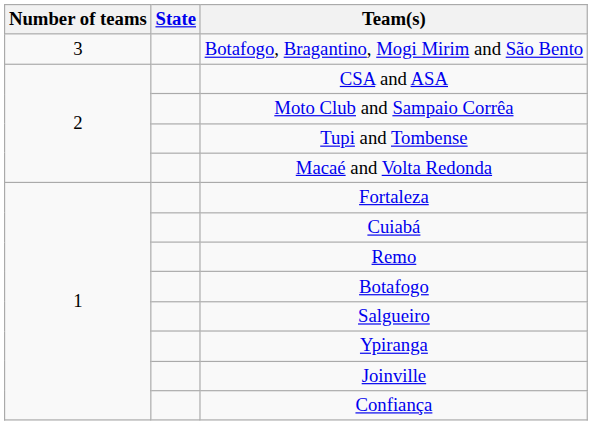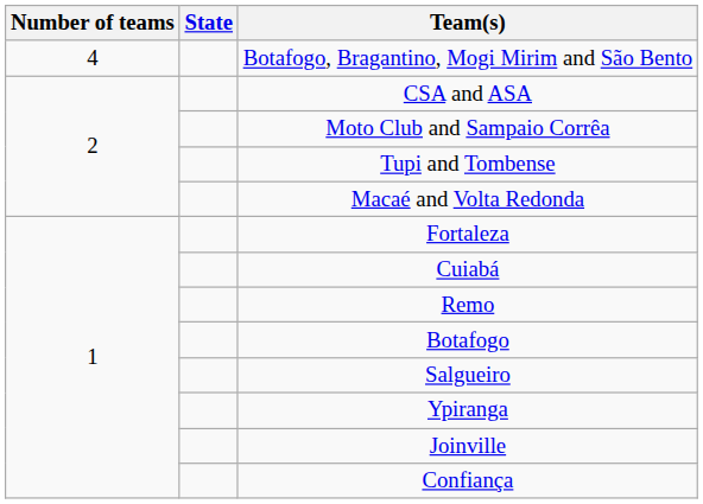Botafogo, Bragantino, Mogi Mirim and São Bento | Number of teams: 3 -> 4
